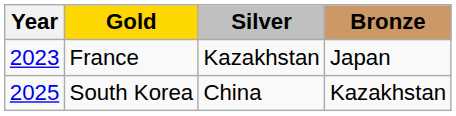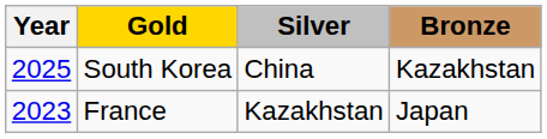rows swapped: France <-> South Korea
